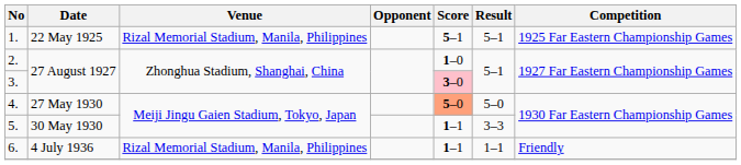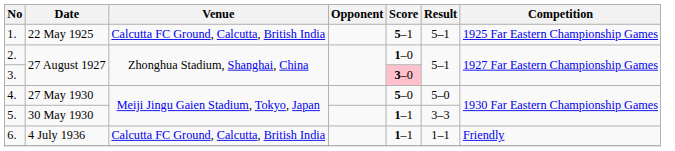1. | Venue: Rizal Memorial Stadium, Manila, Philippines -> Calcutta FC Ground, Calcutta, British India
4. | Score: lightsalmon background -> no background
6. | Venue: Rizal Memorial Stadium, Manila, Philippines -> Calcutta FC Ground, Calcutta, British India
